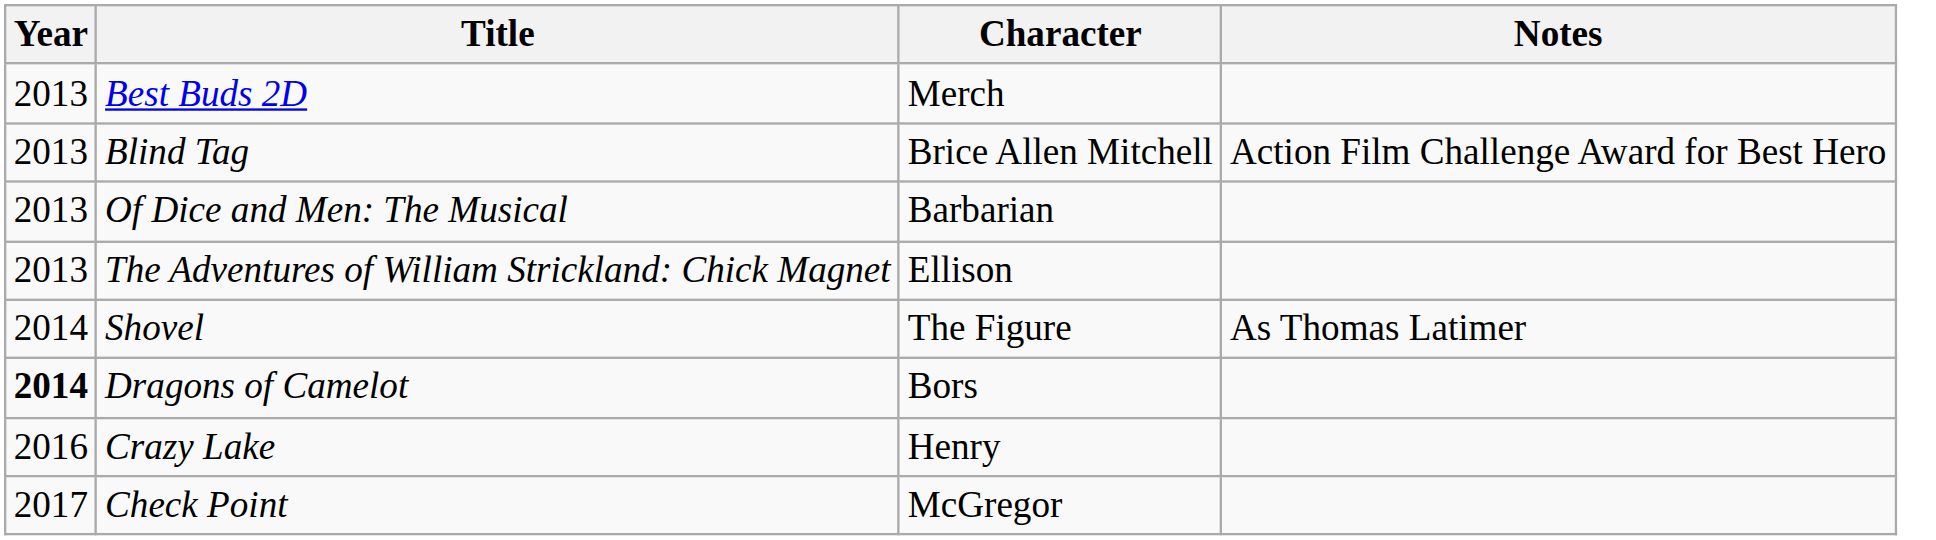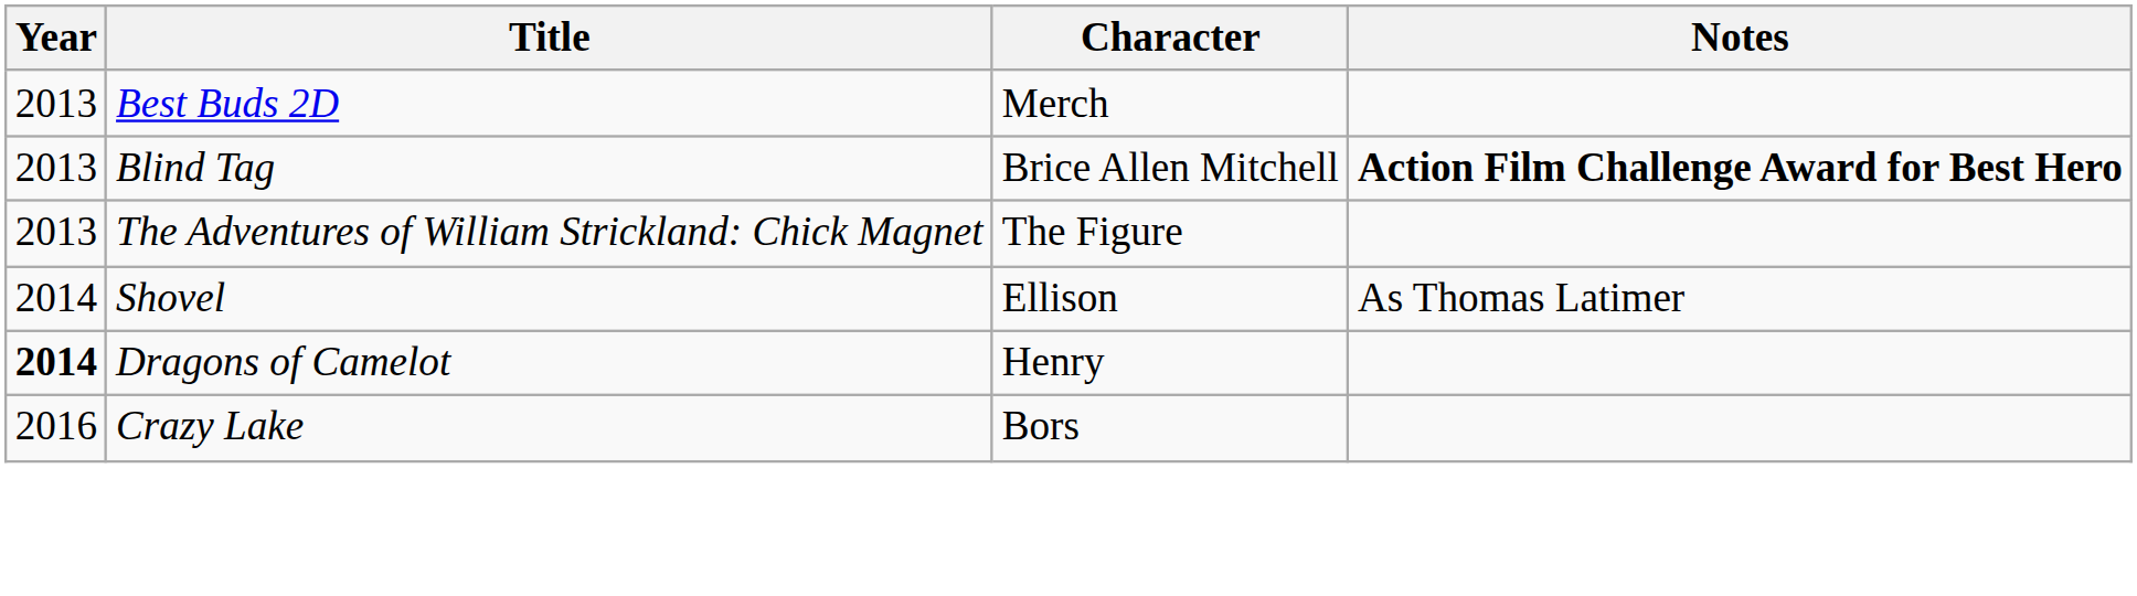Blind Tag | Notes: normal -> bold
- row: 2013 | Of Dice and Men: The Musical | Barbarian
The Adventures of William Strickland: Chick Magnet | Character: Ellison -> The Figure
Shovel | Character: The Figure -> Ellison
Dragons of Camelot | Character: Bors -> Henry
Crazy Lake | Character: Henry -> Bors
- row: 2017 | Check Point | McGregor
